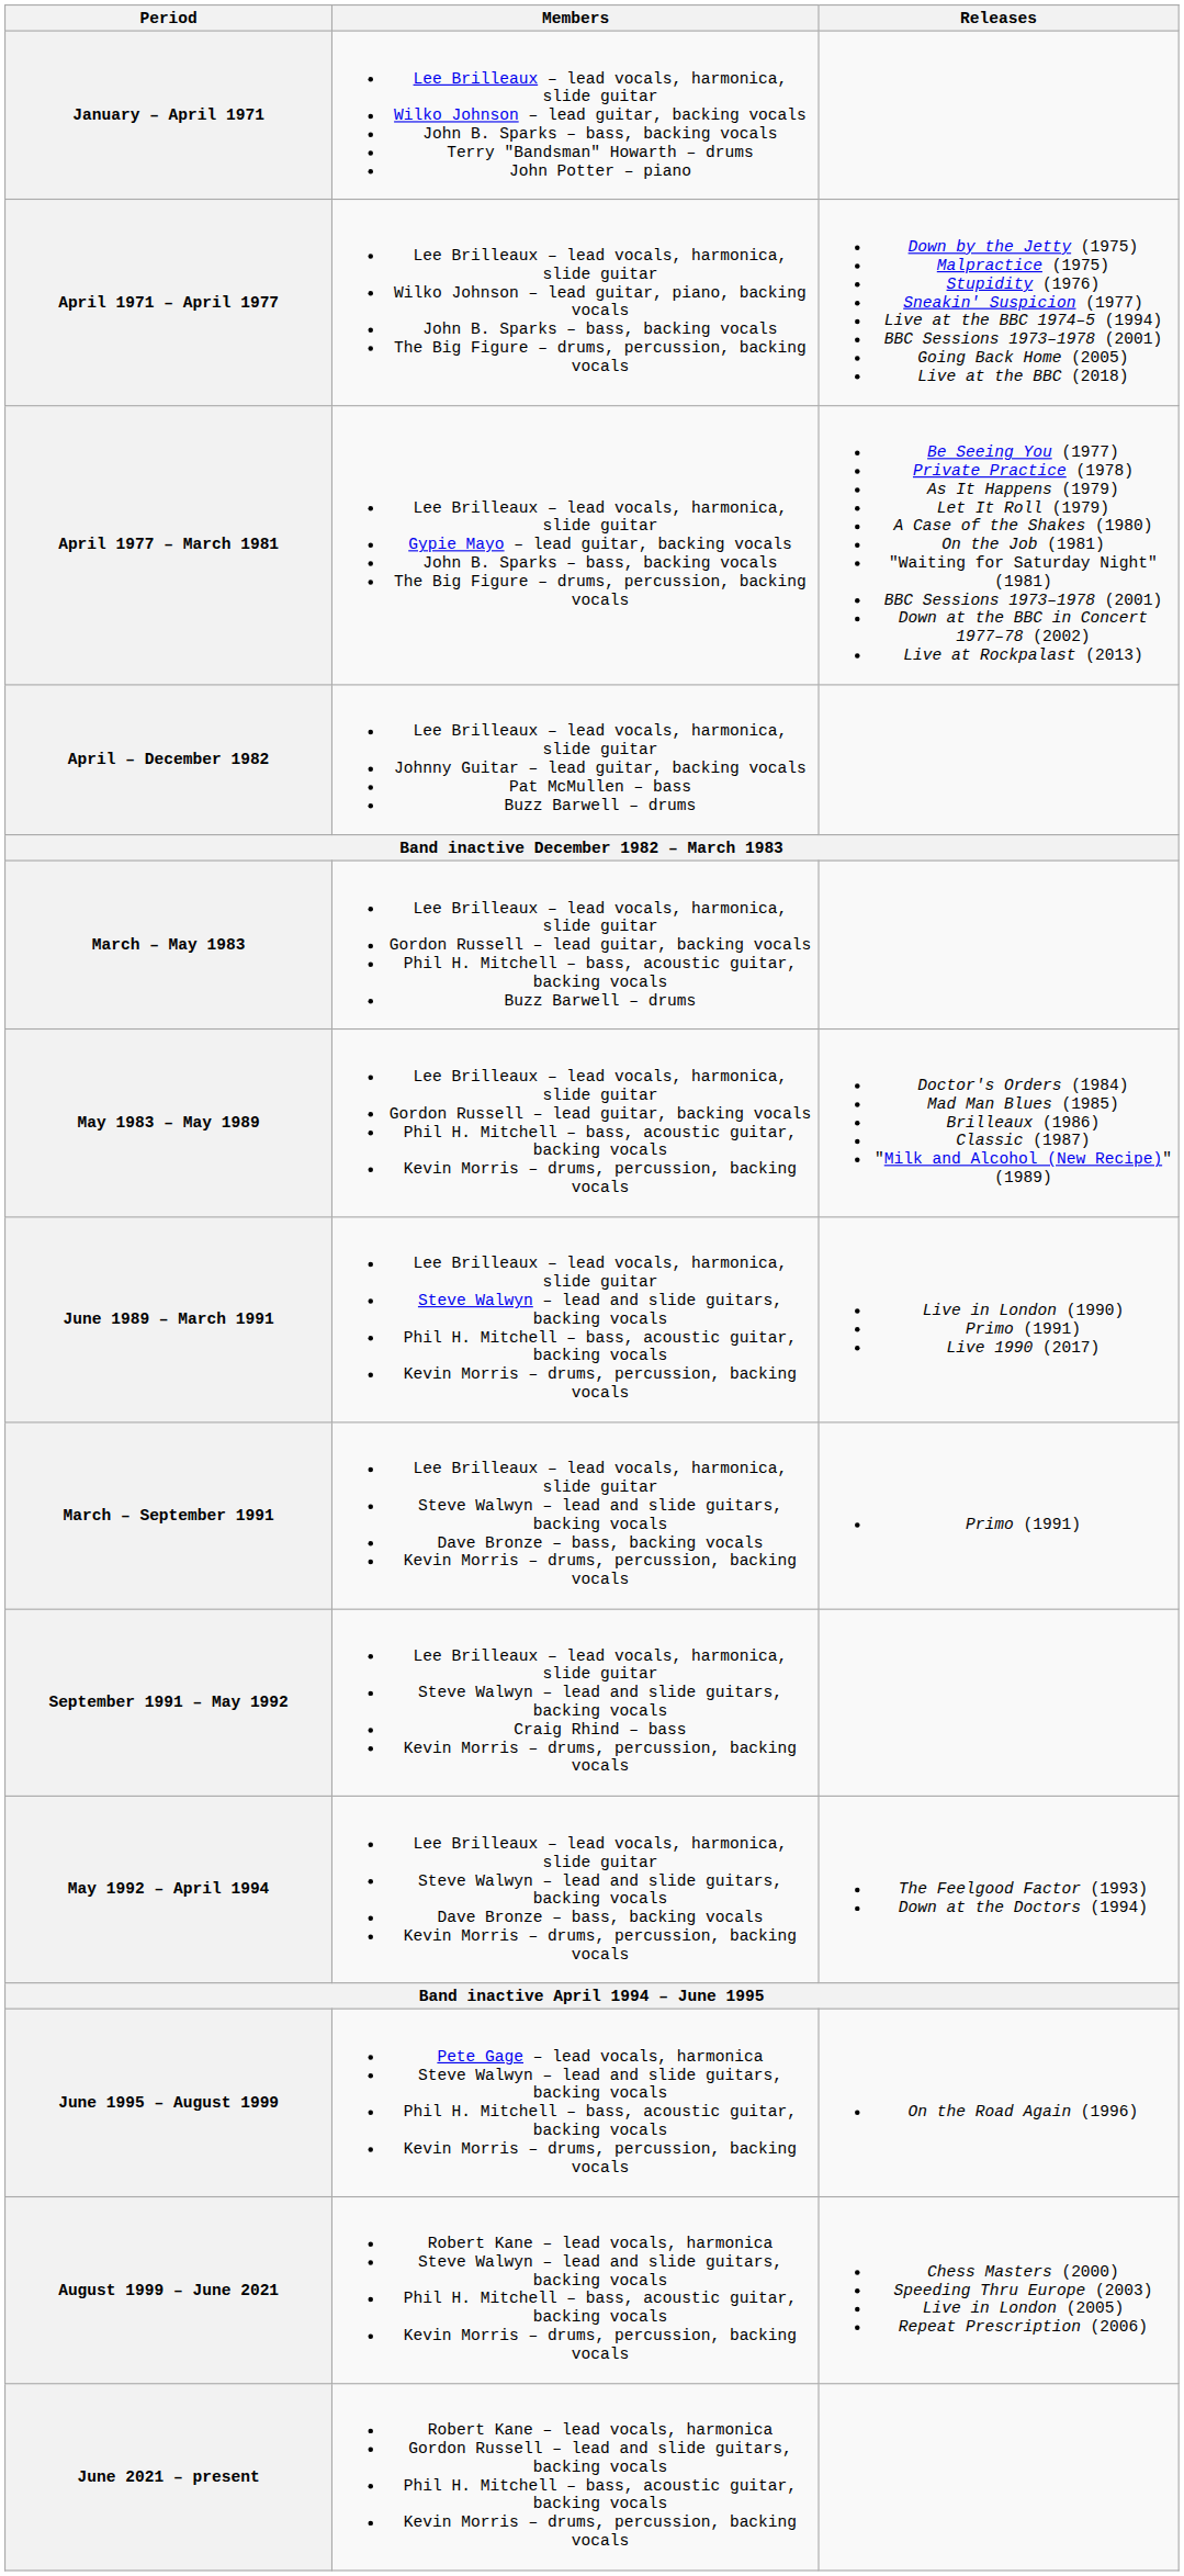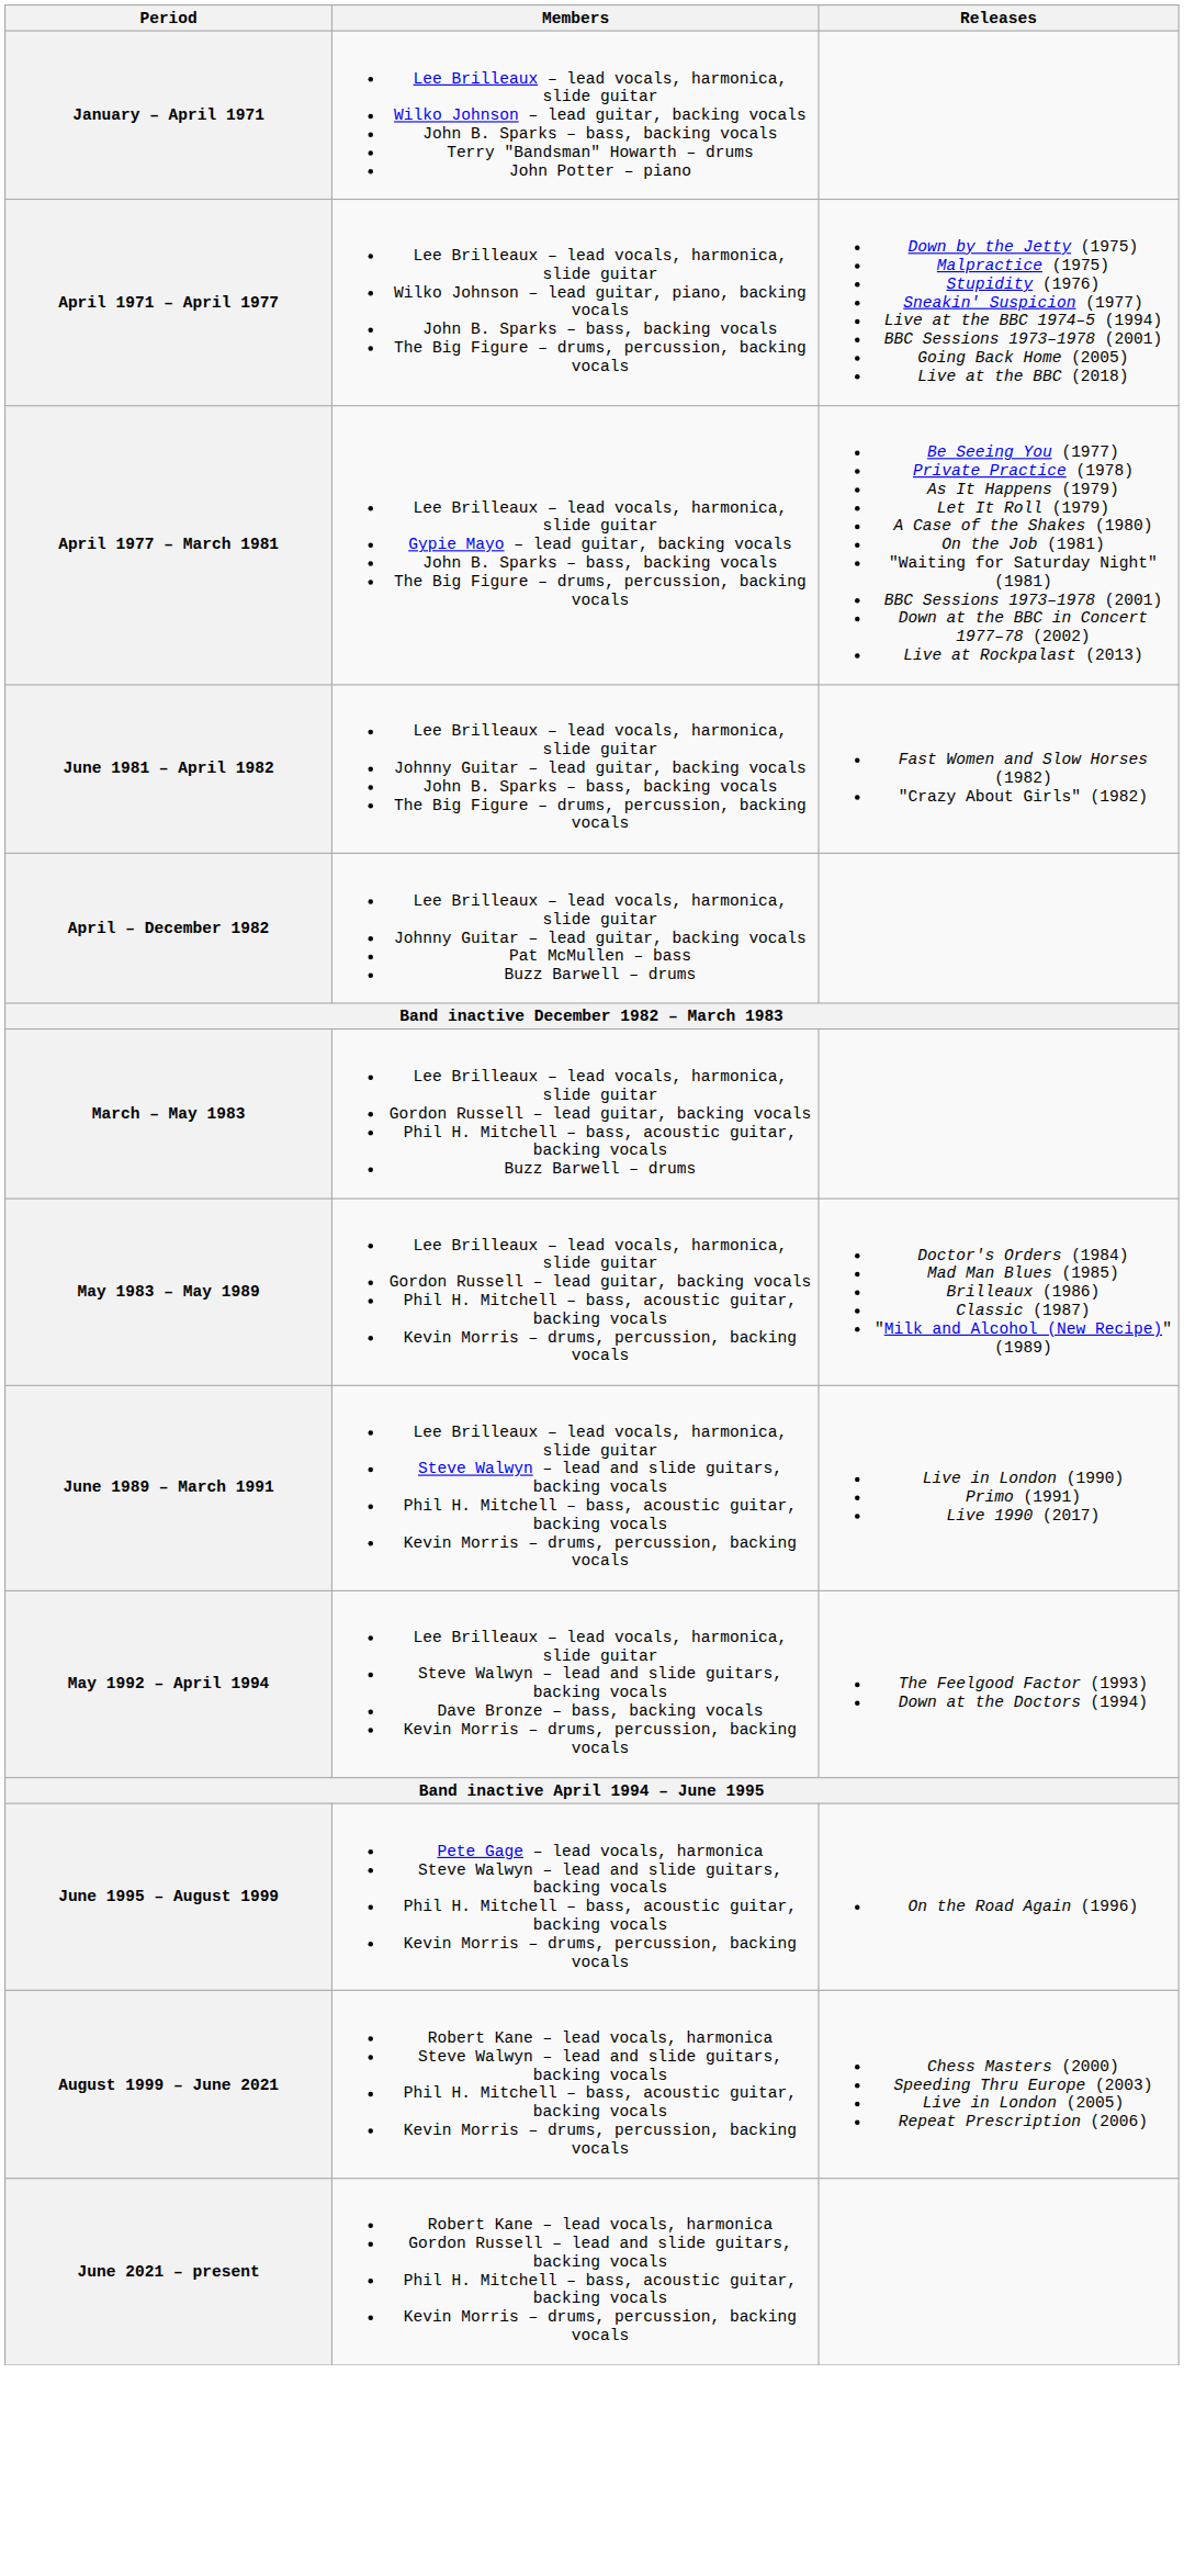+ row: June 1981 – April 1982 | Lee Brilleaux – lead vocals, harmonica, slide guitar Johnny Guitar – lead guitar, backing vocals John B. Sparks – bass, backing vocals The Big Figure – drums, percussion, backing vocals | Fast Women and Slow Horses (1982) "Crazy About Girls" (1982)
- row: March – September 1991 | Lee Brilleaux – lead vocals, harmonica, slide guitar Steve Walwyn – lead and slide guitars, backing vocals Dave Bronze – bass, backing vocals Kevin Morris – drums, percussion, backing vocals | Primo (1991)
- row: September 1991 – May 1992 | Lee Brilleaux – lead vocals, harmonica, slide guitar Steve Walwyn – lead and slide guitars, backing vocals Craig Rhind – bass Kevin Morris – drums, percussion, backing vocals
